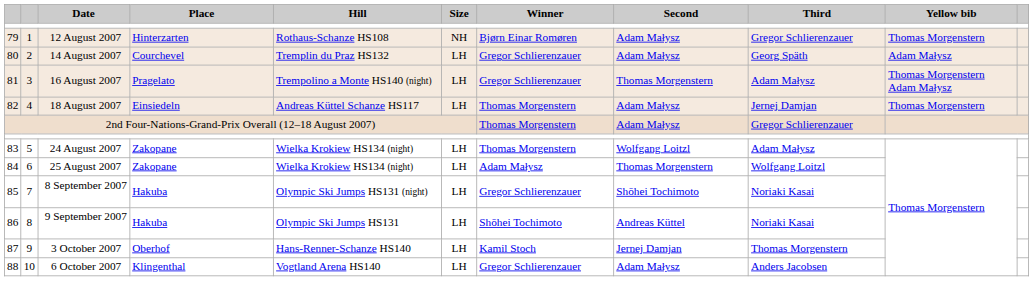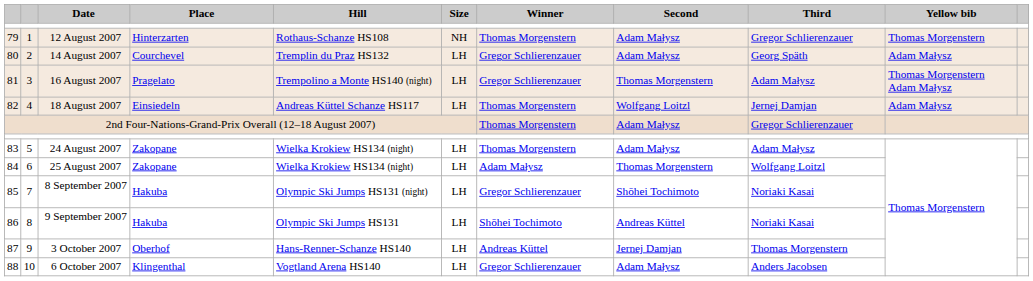12 August 2007 | Winner: Bjørn Einar Romøren -> Thomas Morgenstern
18 August 2007 | Second: Adam Małysz -> Wolfgang Loitzl
18 August 2007 | Yellow bib: Thomas Morgenstern -> Adam Małysz
24 August 2007 | Second: Wolfgang Loitzl -> Adam Małysz
3 October 2007 | Winner: Kamil Stoch -> Andreas Küttel
